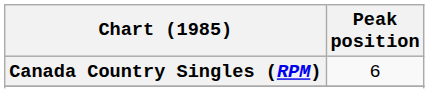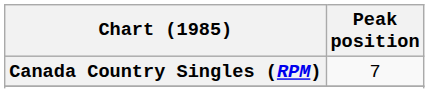Canada Country Singles (RPM) | Peak position: 6 -> 7
